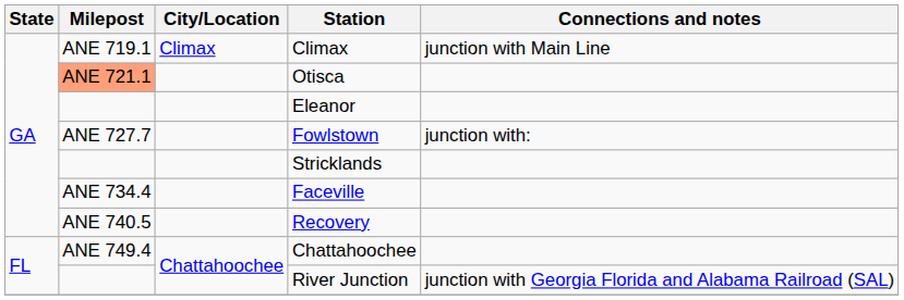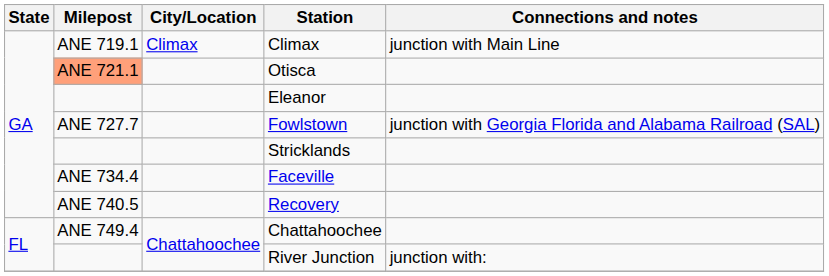Fowlstown | Connections and notes: junction with: -> junction with Georgia Florida and Alabama Railroad (SAL)
River Junction | Connections and notes: junction with Georgia Florida and Alabama Railroad (SAL) -> junction with:
